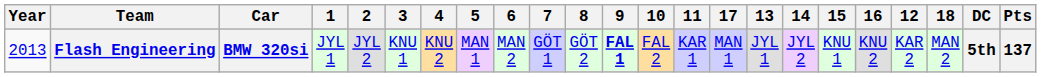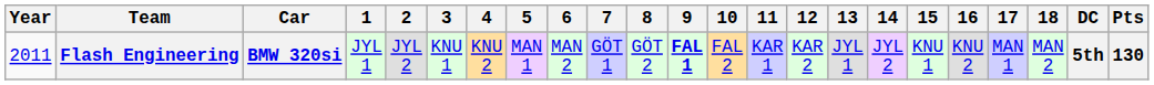columns swapped: 12 <-> 17
Flash Engineering | Year: 2013 -> 2011
Flash Engineering | Pts: 137 -> 130
